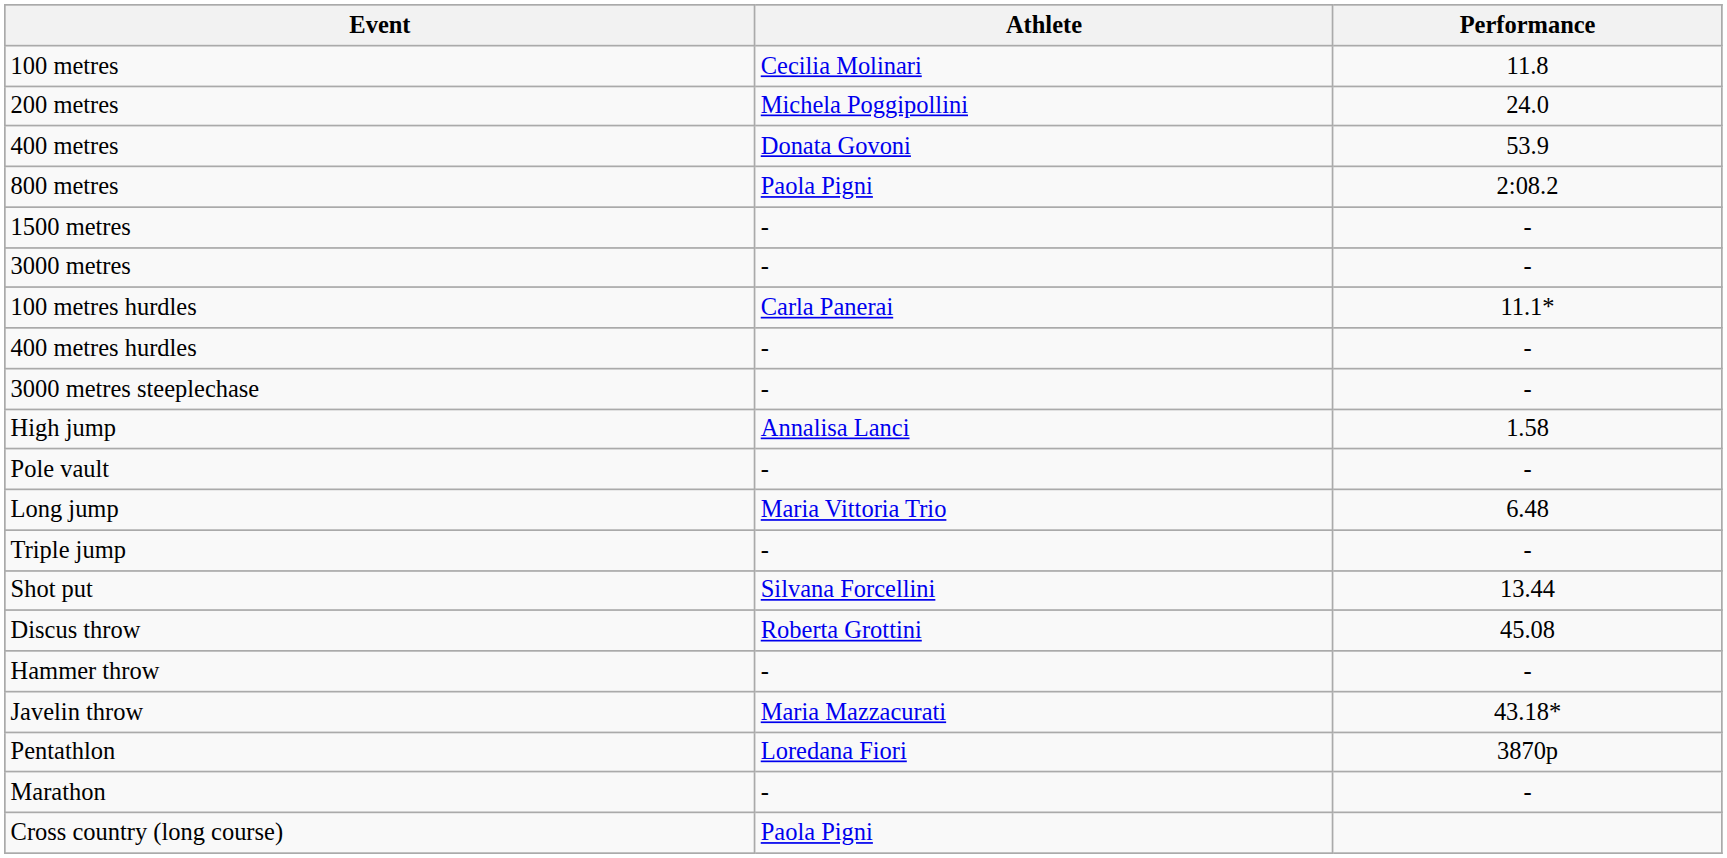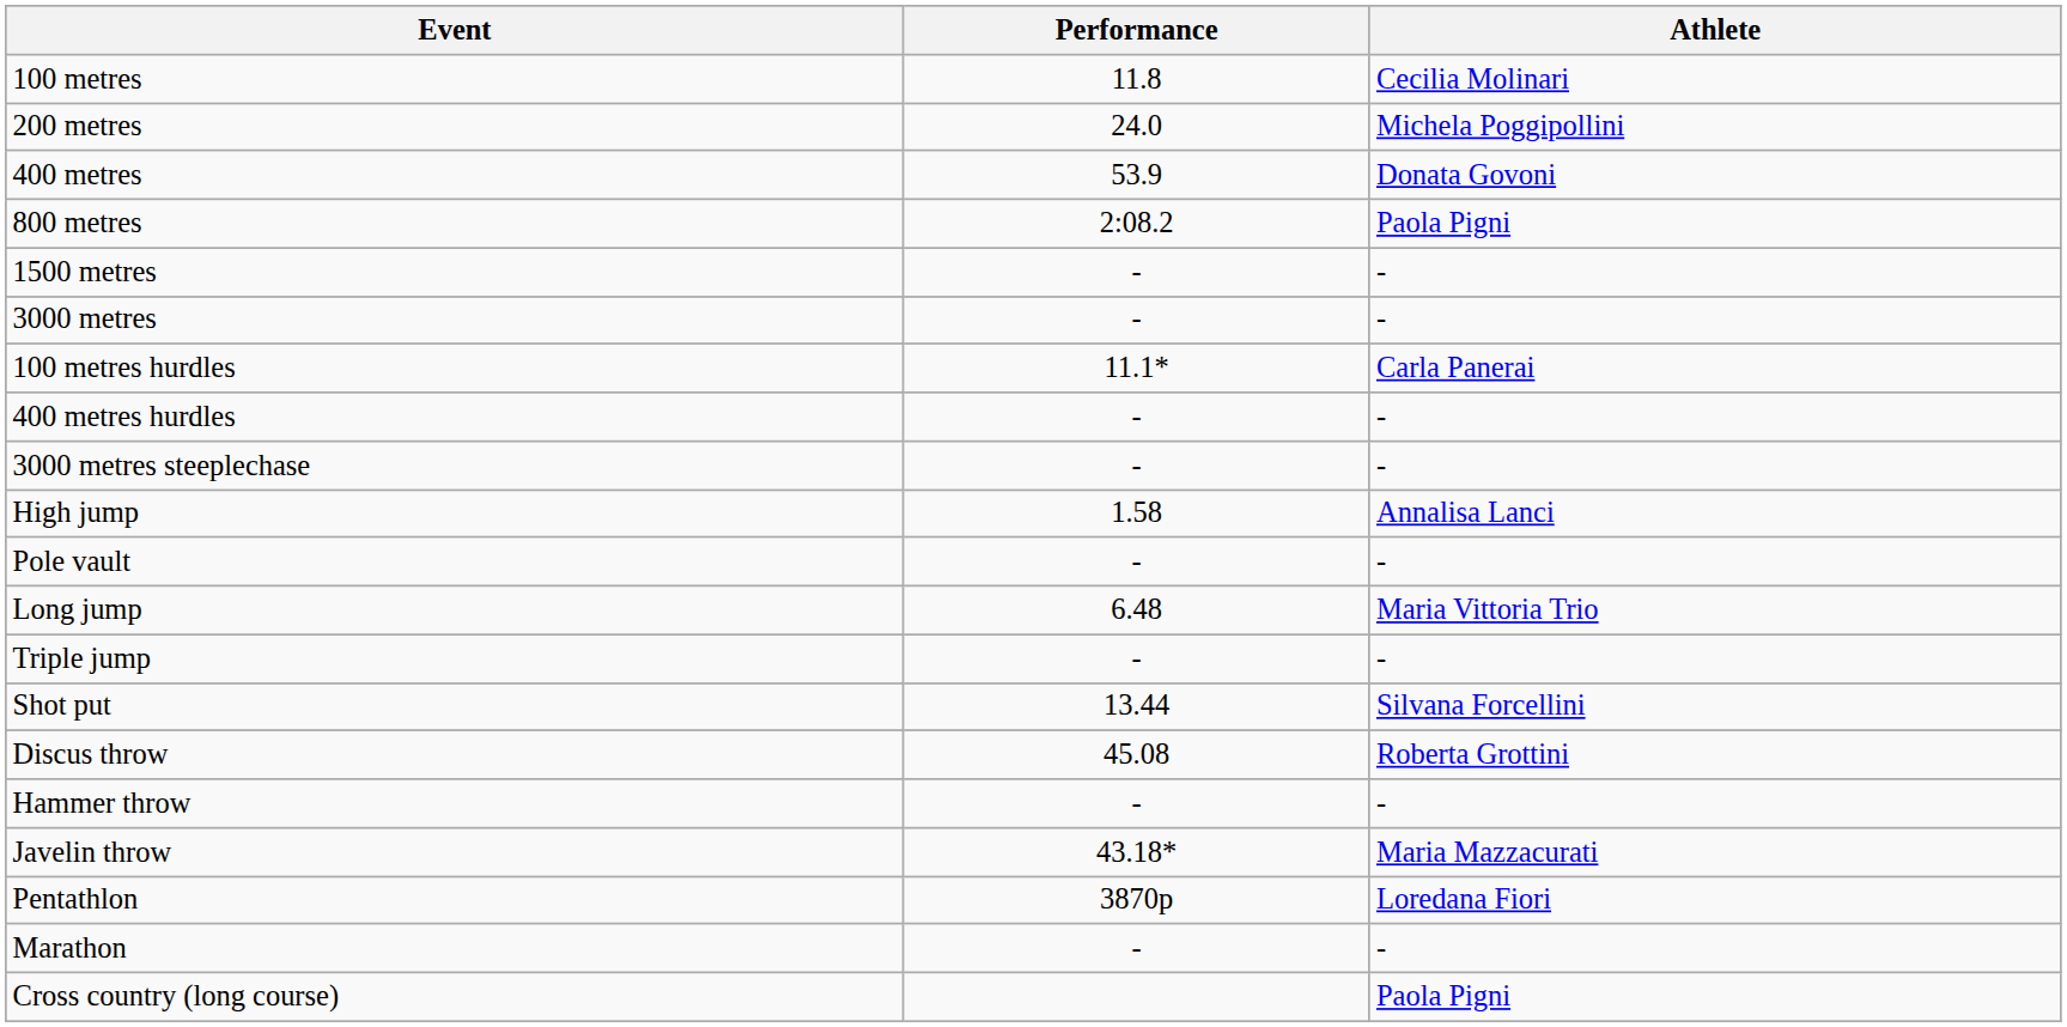columns swapped: Athlete <-> Performance
